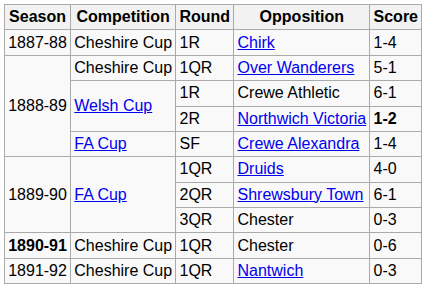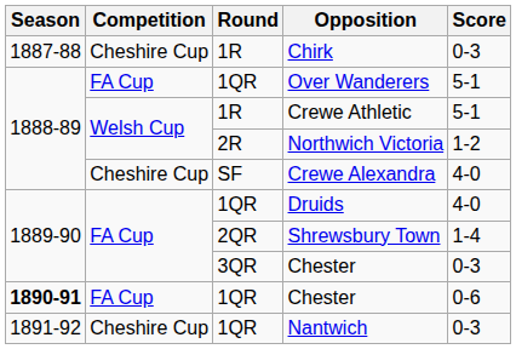Chirk | Score: 1-4 -> 0-3
Over Wanderers | Competition: Cheshire Cup -> FA Cup
Crewe Athletic | Score: 6-1 -> 5-1
Northwich Victoria | Score: bold -> normal
Crewe Alexandra | Competition: FA Cup -> Cheshire Cup
Crewe Alexandra | Score: 1-4 -> 4-0
Shrewsbury Town | Score: 6-1 -> 1-4
1QR / Chester | Competition: Cheshire Cup -> FA Cup
